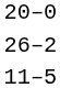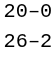- row: 11–5
